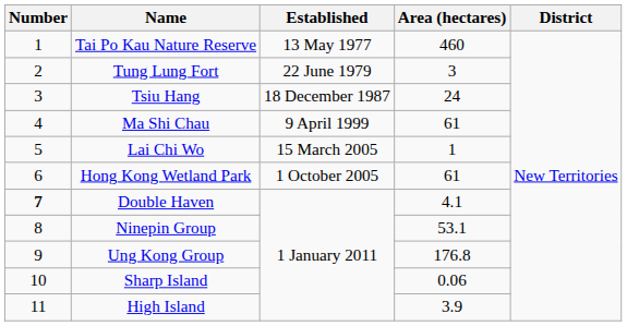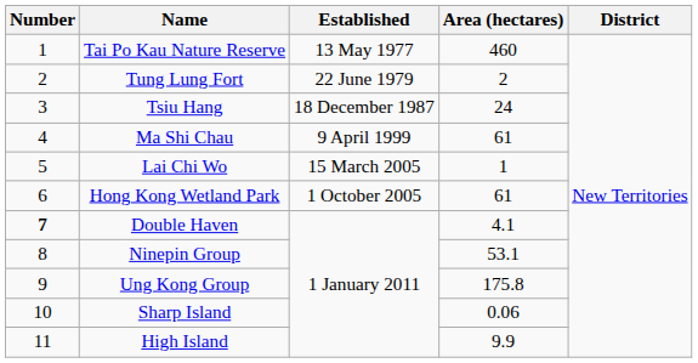Tung Lung Fort | Area (hectares): 3 -> 2
Ung Kong Group | Area (hectares): 176.8 -> 175.8
High Island | Area (hectares): 3.9 -> 9.9
